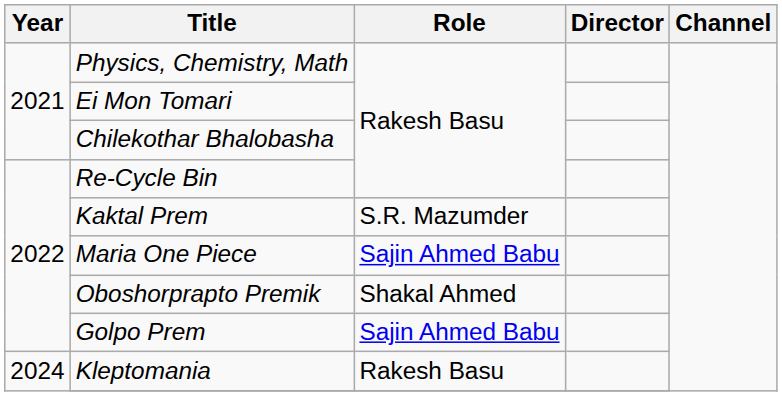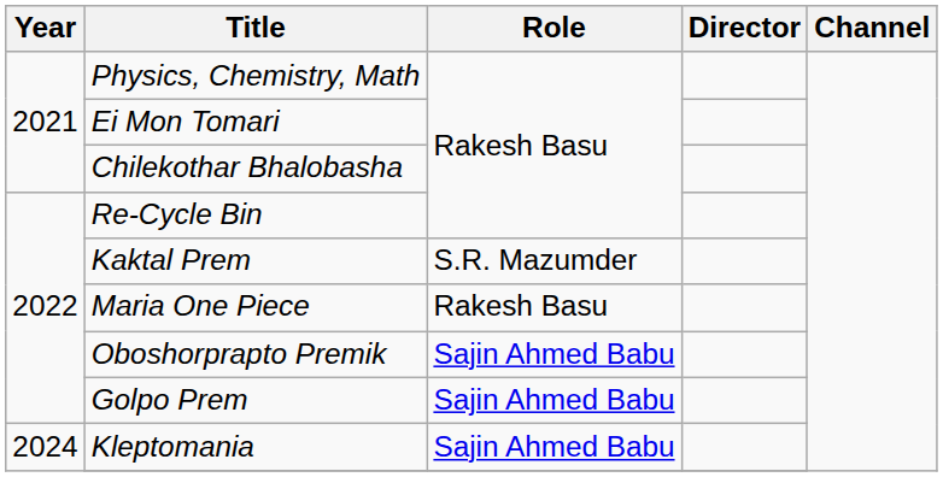Maria One Piece | Role: Sajin Ahmed Babu -> Rakesh Basu
Oboshorprapto Premik | Role: Shakal Ahmed -> Sajin Ahmed Babu
Kleptomania | Role: Rakesh Basu -> Sajin Ahmed Babu
